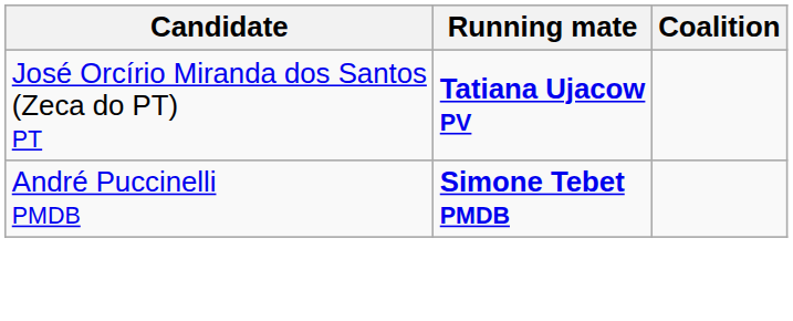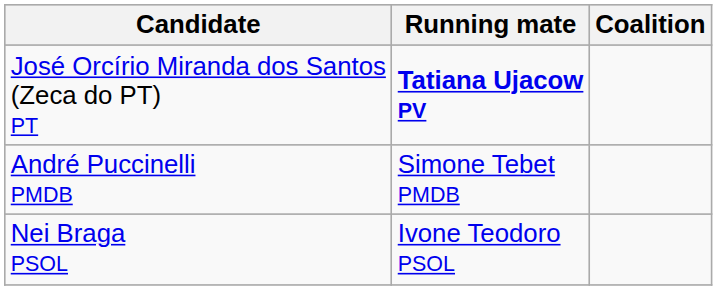André Puccinelli PMDB | Running mate: bold -> normal
+ row: Nei Braga PSOL | Ivone Teodoro PSOL
